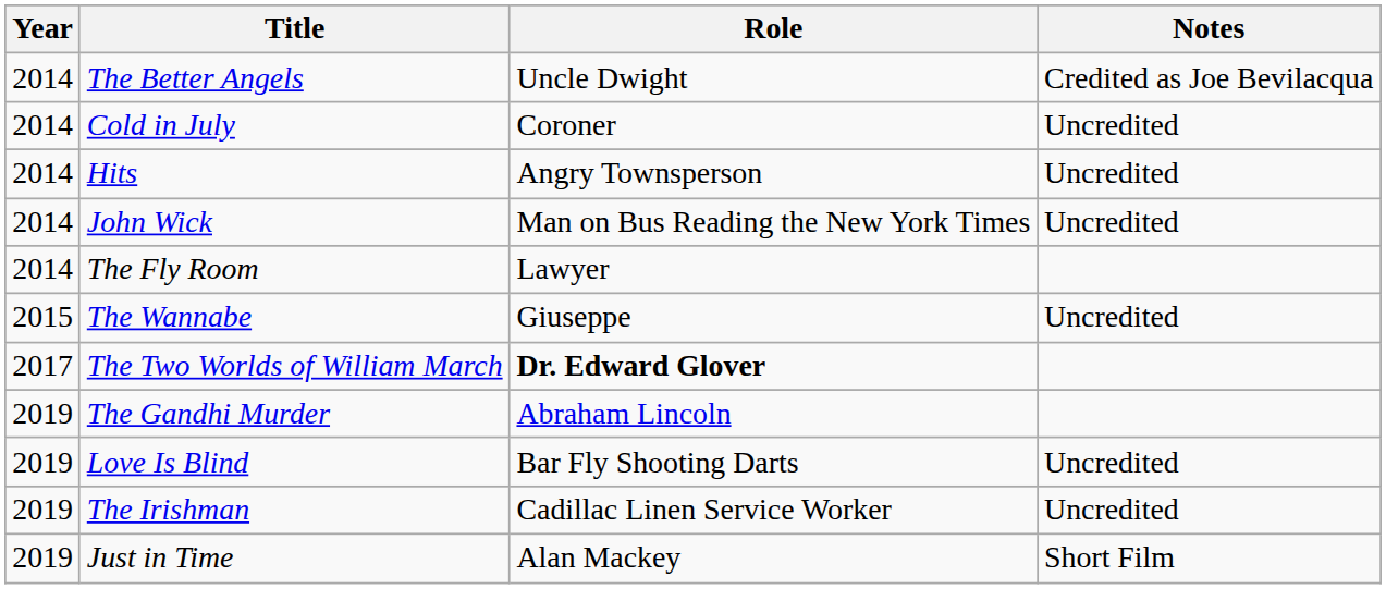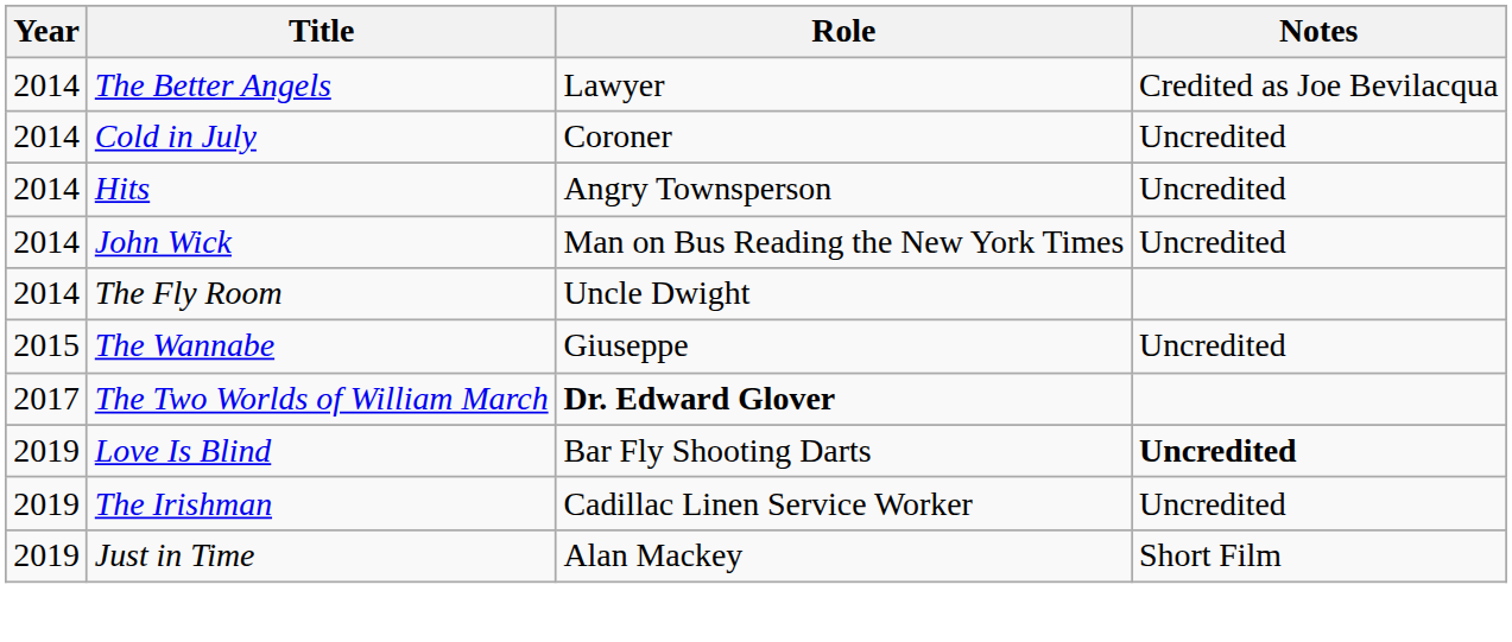The Better Angels | Role: Uncle Dwight -> Lawyer
The Fly Room | Role: Lawyer -> Uncle Dwight
- row: 2019 | The Gandhi Murder | Abraham Lincoln
Love Is Blind | Notes: normal -> bold
